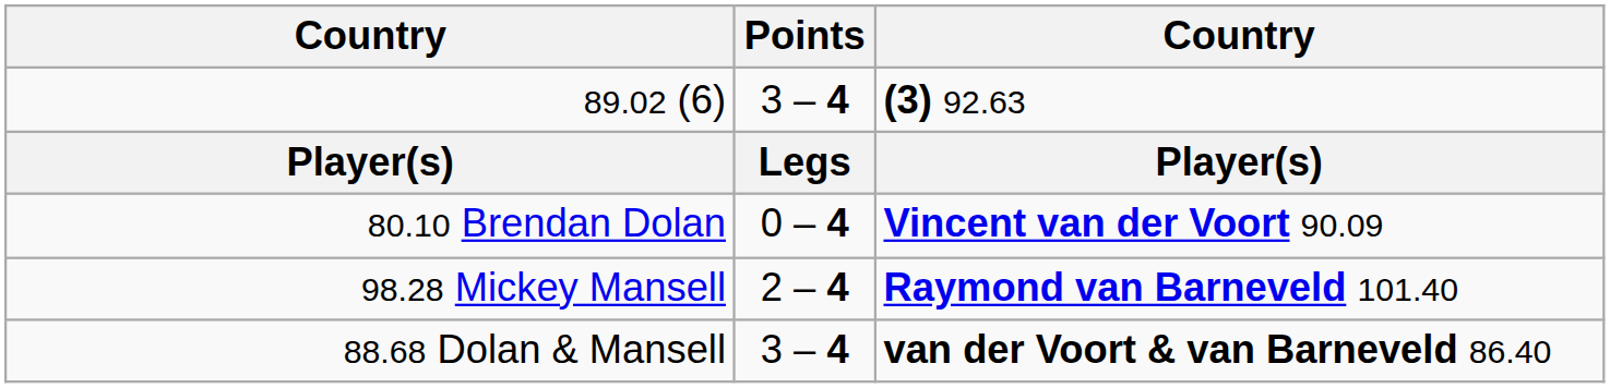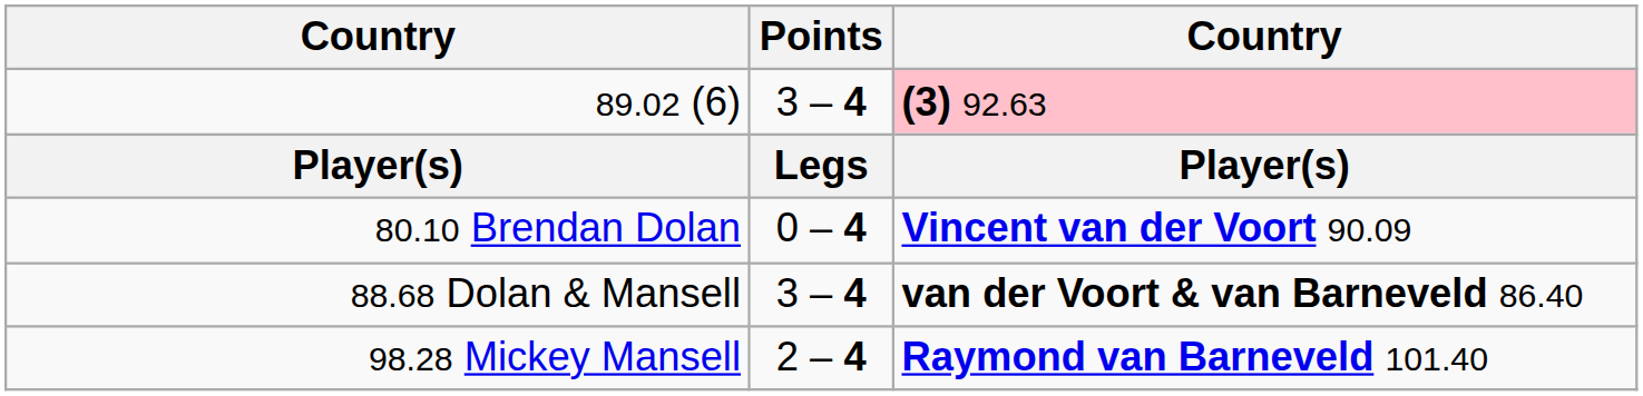89.02 (6) | column 3: no background -> pink background
rows swapped: 98.28 Mickey Mansell <-> 88.68 Dolan & Mansell
